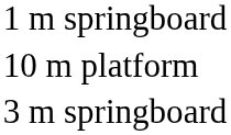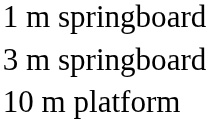rows swapped: 3 m springboard <-> 10 m platform
